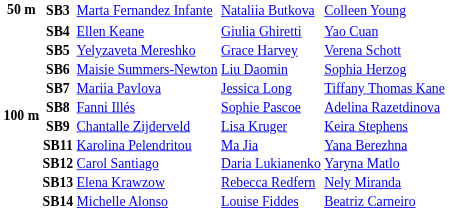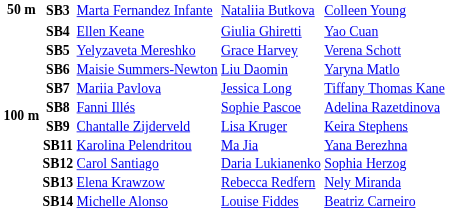SB6 | column 5: Sophia Herzog -> Yaryna Matlo
SB12 | column 5: Yaryna Matlo -> Sophia Herzog
